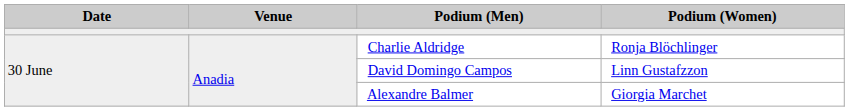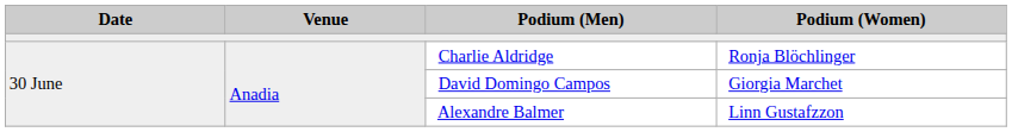David Domingo Campos | Podium (Women): Linn Gustafzzon -> Giorgia Marchet
Alexandre Balmer | Podium (Women): Giorgia Marchet -> Linn Gustafzzon
